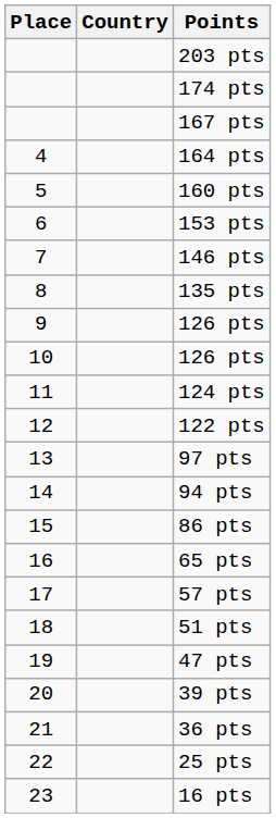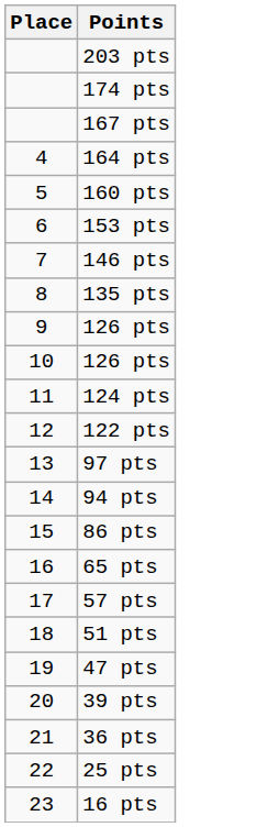- column: Country
